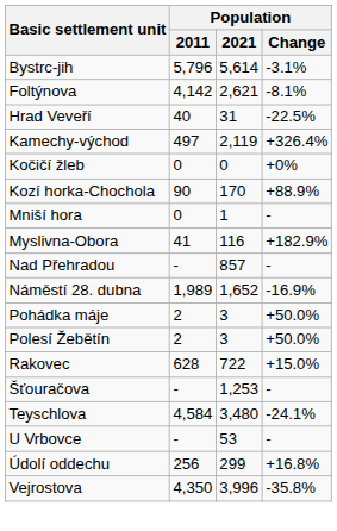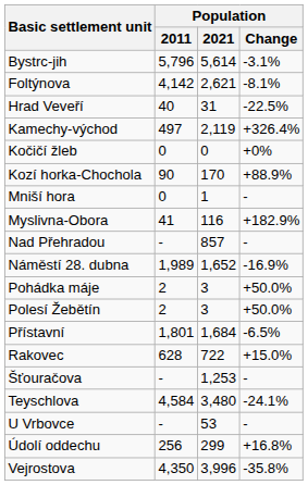+ row: Přístavní | 1,801 | 1,684 | -6.5%
